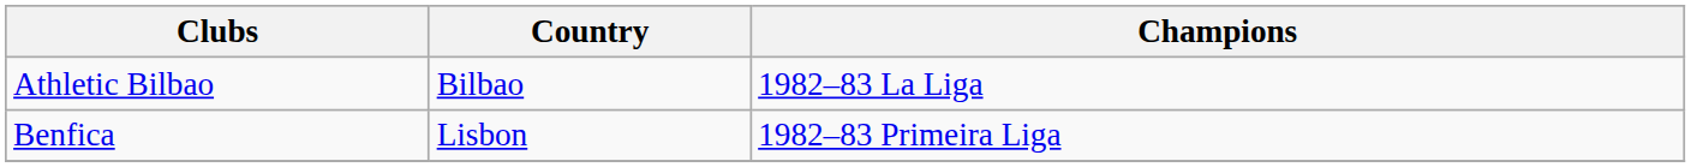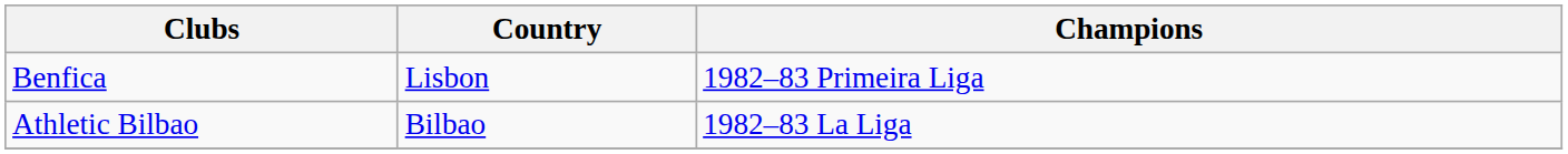rows swapped: Benfica <-> Athletic Bilbao
